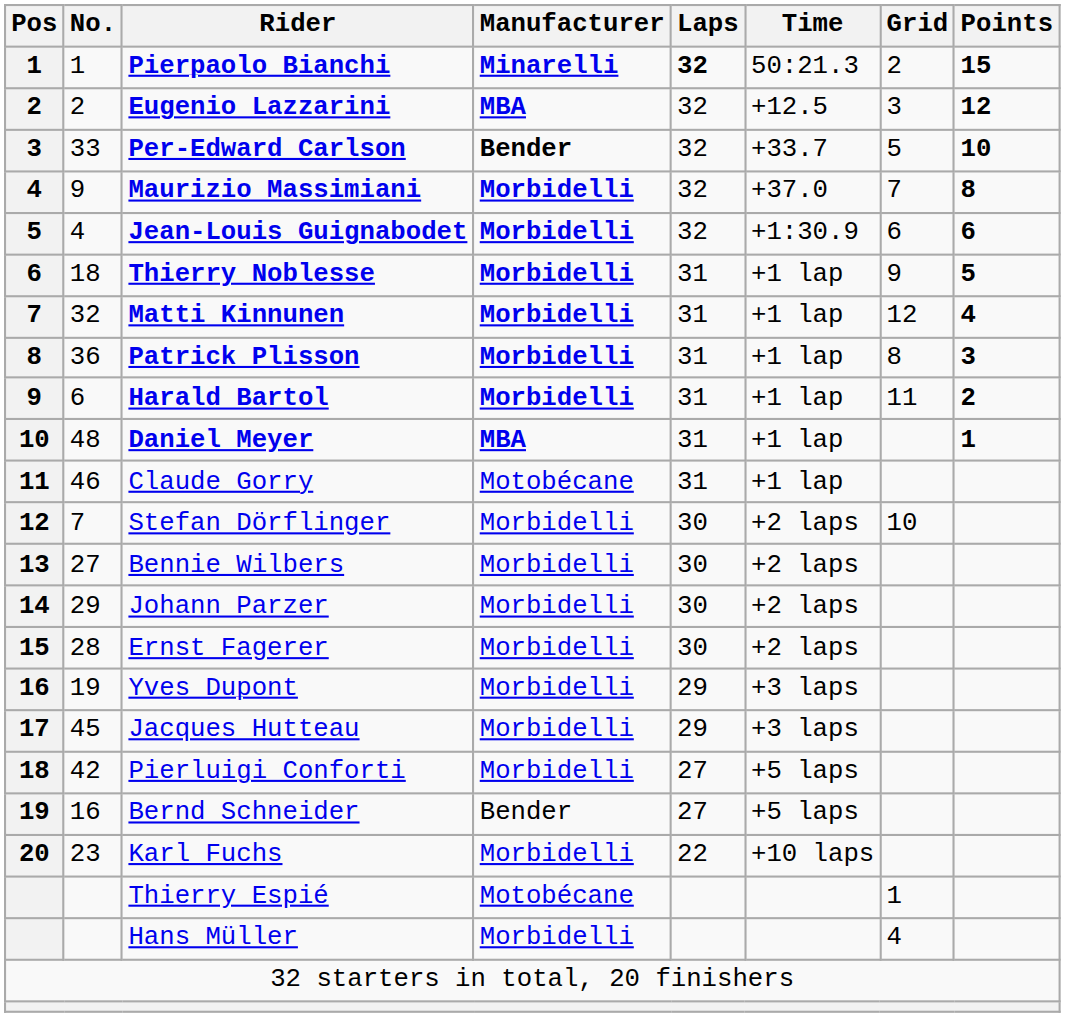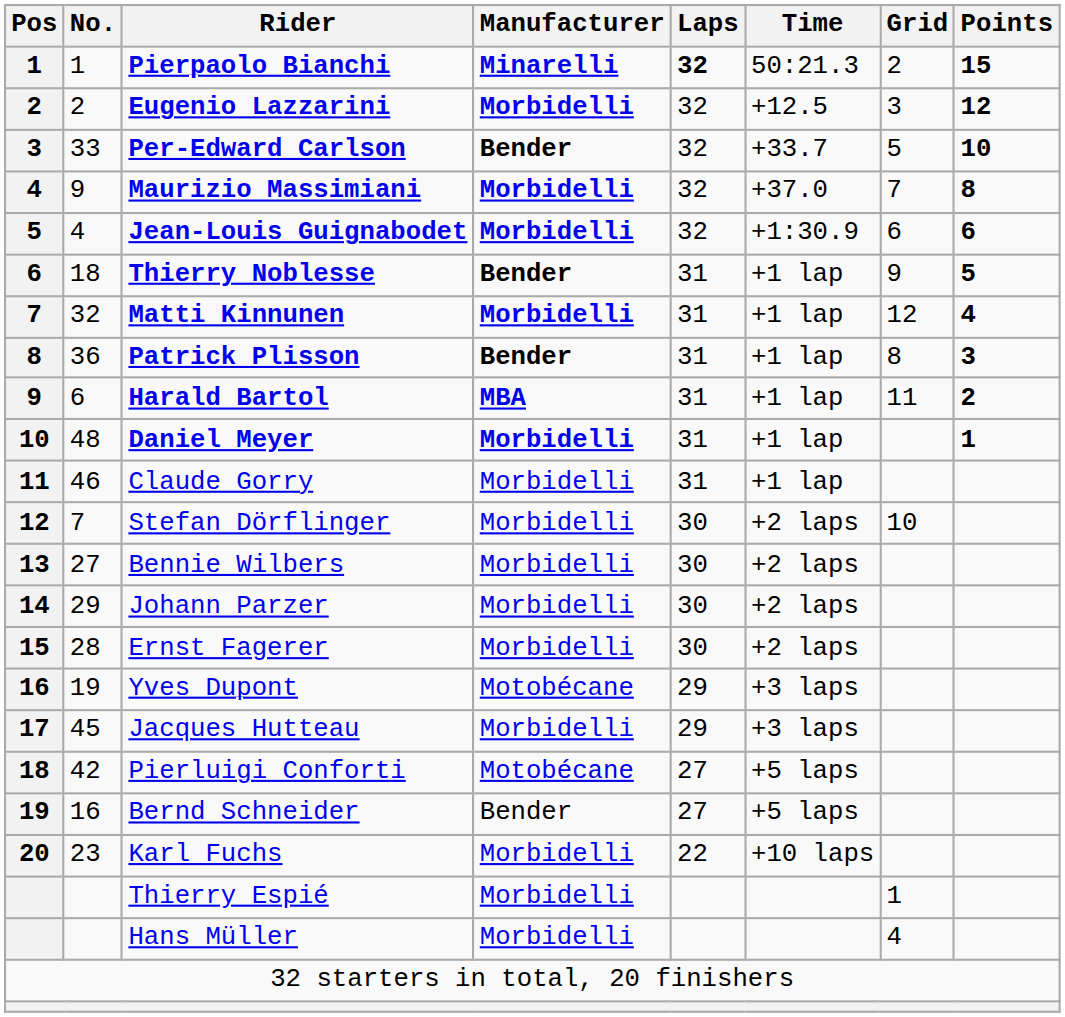Eugenio Lazzarini | Manufacturer: MBA -> Morbidelli
Thierry Noblesse | Manufacturer: Morbidelli -> Bender
Patrick Plisson | Manufacturer: Morbidelli -> Bender
Harald Bartol | Manufacturer: Morbidelli -> MBA
Daniel Meyer | Manufacturer: MBA -> Morbidelli
Claude Gorry | Manufacturer: Motobécane -> Morbidelli
Yves Dupont | Manufacturer: Morbidelli -> Motobécane
Pierluigi Conforti | Manufacturer: Morbidelli -> Motobécane
Thierry Espié | Manufacturer: Motobécane -> Morbidelli
